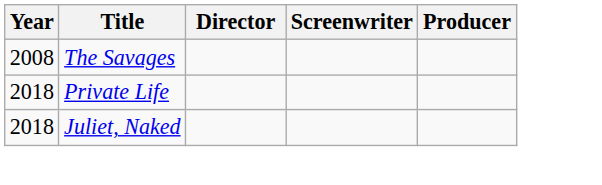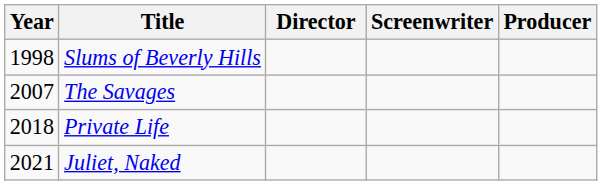+ row: 1998 | Slums of Beverly Hills
The Savages | Year: 2008 -> 2007
Juliet, Naked | Year: 2018 -> 2021
